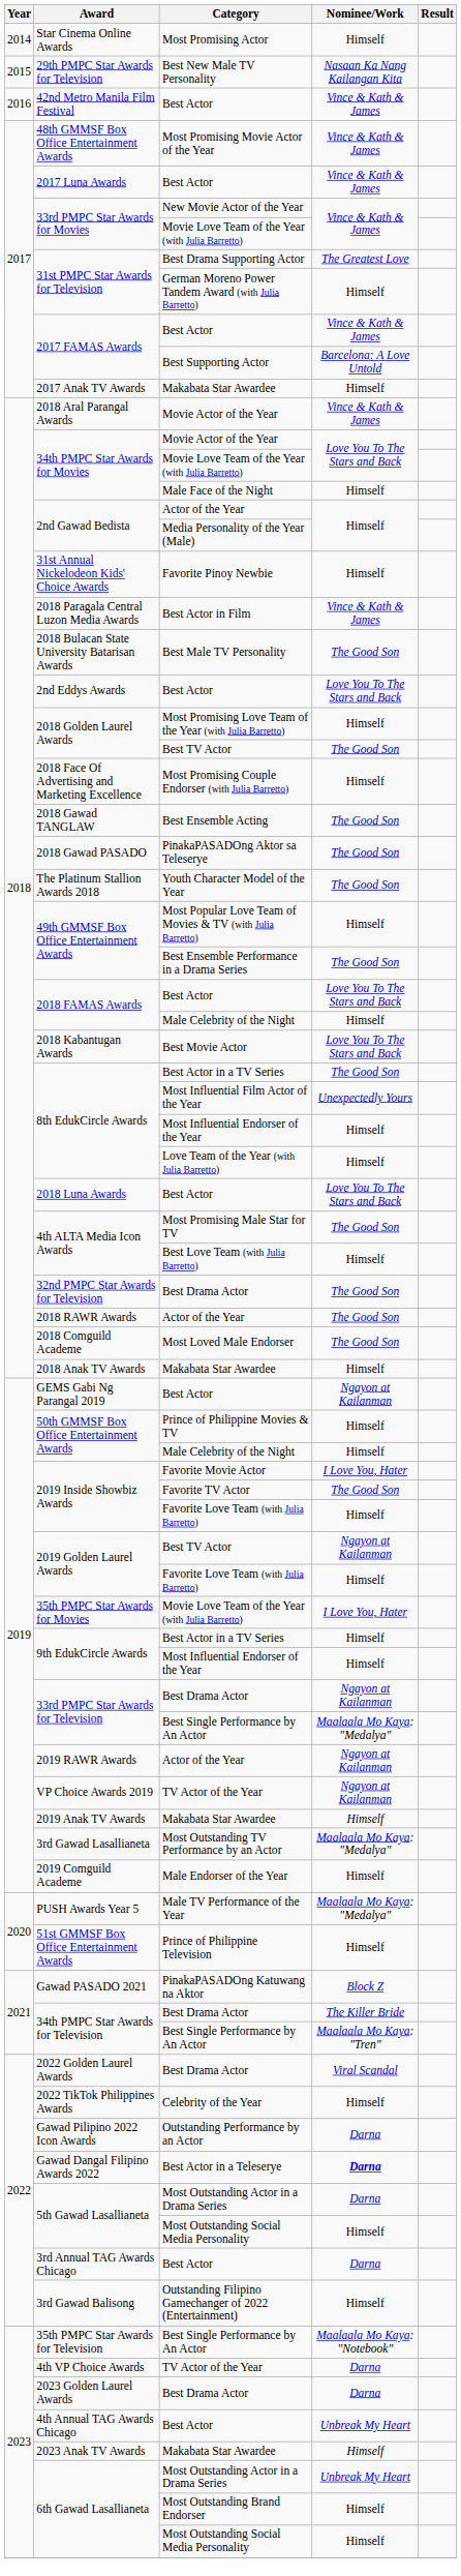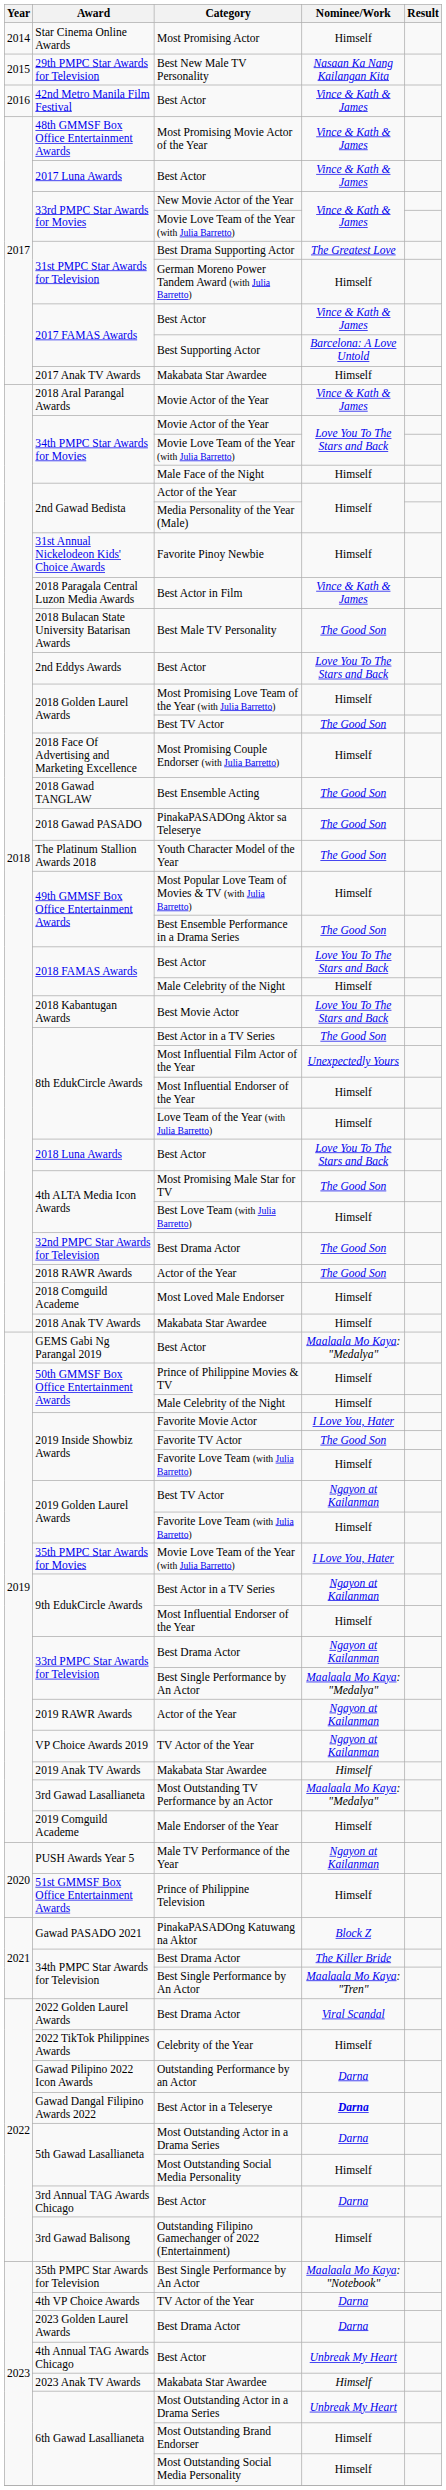2018 Comguild Academe | Nominee/Work: The Good Son -> Himself
GEMS Gabi Ng Parangal 2019 | Nominee/Work: Ngayon at Kailanman -> Maalaala Mo Kaya: "Medalya"
9th EdukCircle Awards / Best Actor in a TV Series | Nominee/Work: Himself -> Ngayon at Kailanman
PUSH Awards Year 5 | Nominee/Work: Maalaala Mo Kaya: "Medalya" -> Ngayon at Kailanman
